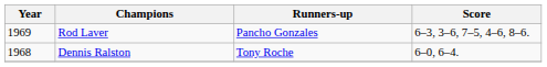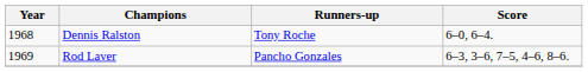rows swapped: Dennis Ralston <-> Rod Laver
